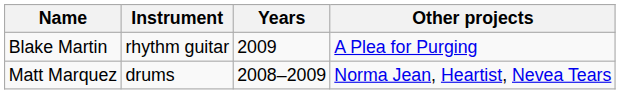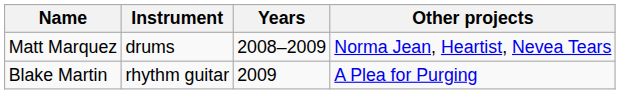rows swapped: Matt Marquez <-> Blake Martin
